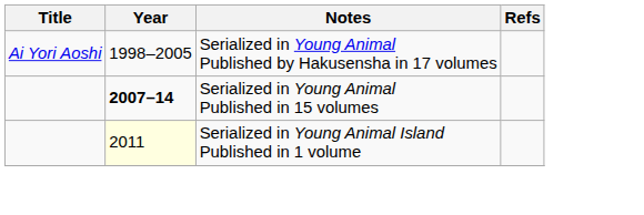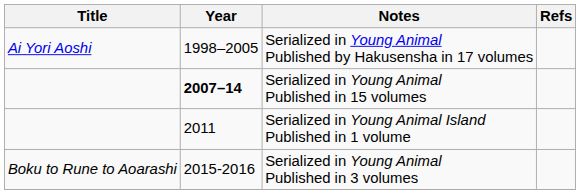Serialized in Young Animal Island Published in 1 volume | Year: lightyellow background -> no background
+ row: Boku to Rune to Aoarashi | 2015-2016 | Serialized in Young Animal Published in 3 volumes
